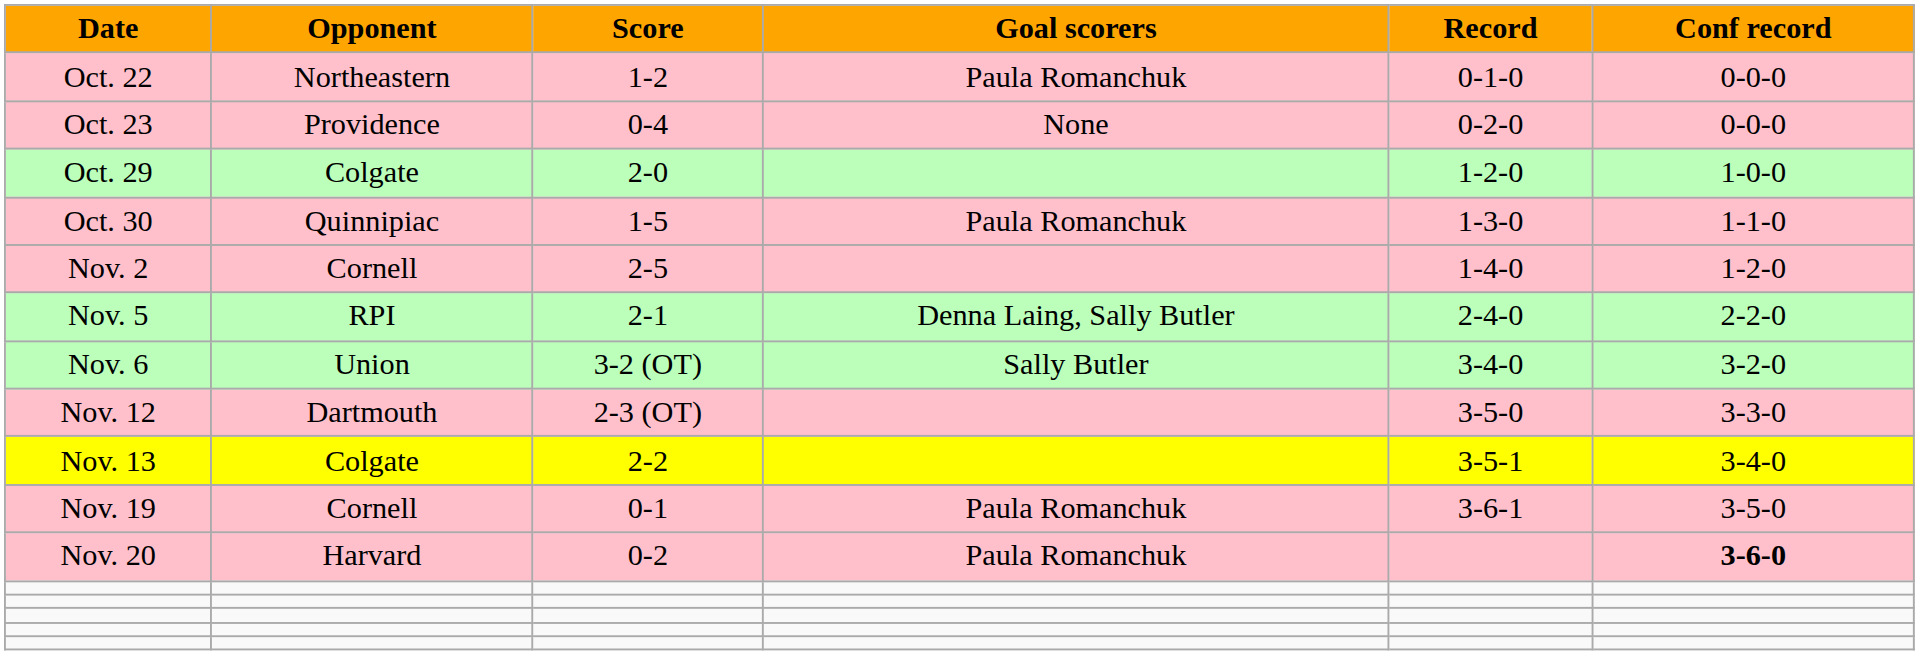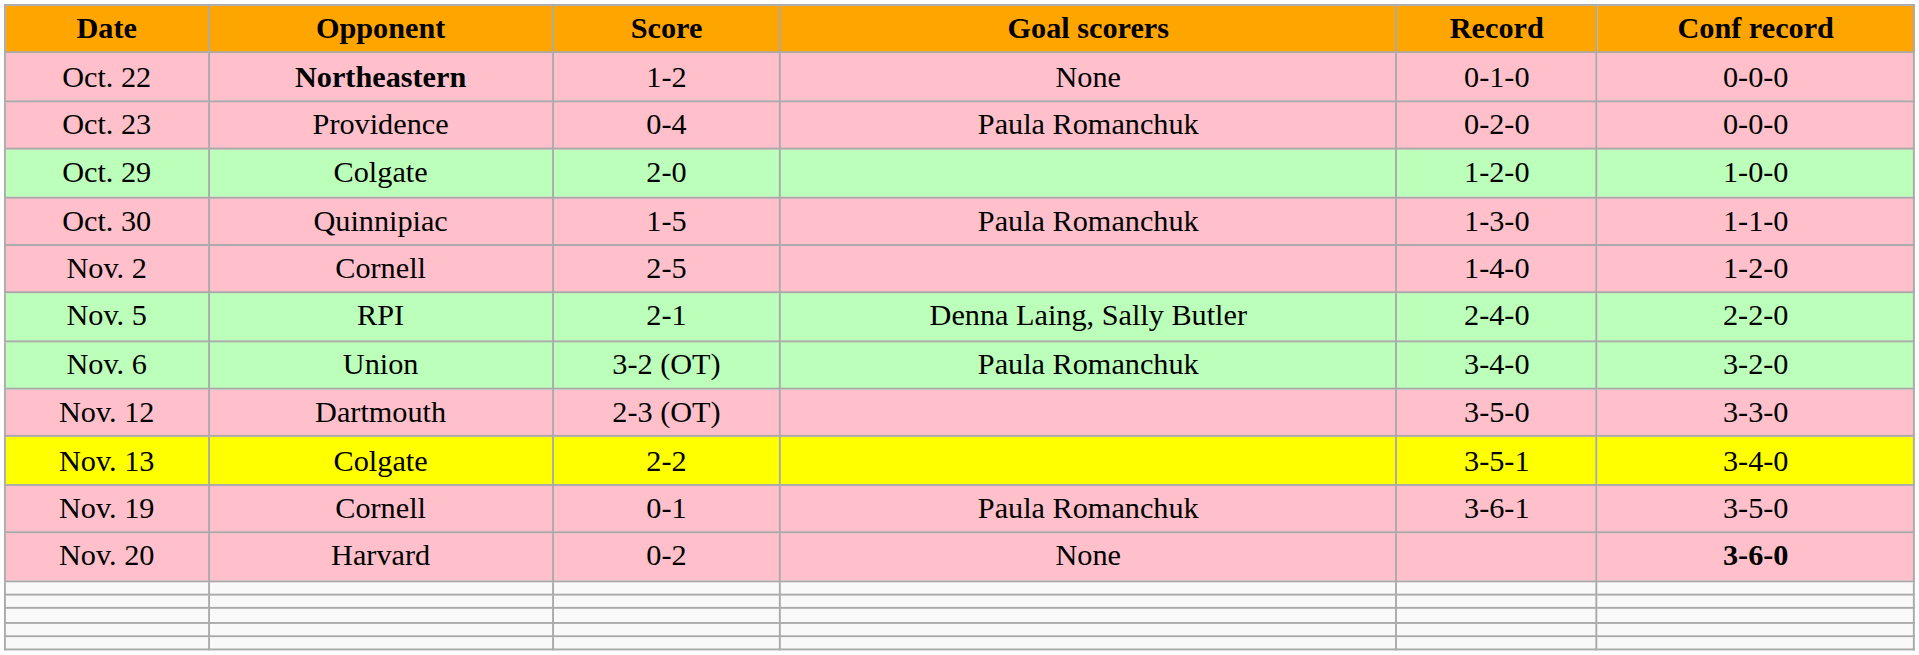Oct. 22 | Opponent: normal -> bold
Oct. 22 | Goal scorers: Paula Romanchuk -> None
Oct. 23 | Goal scorers: None -> Paula Romanchuk
Nov. 6 | Goal scorers: Sally Butler -> Paula Romanchuk
Nov. 20 | Goal scorers: Paula Romanchuk -> None
